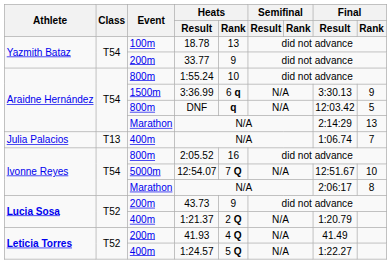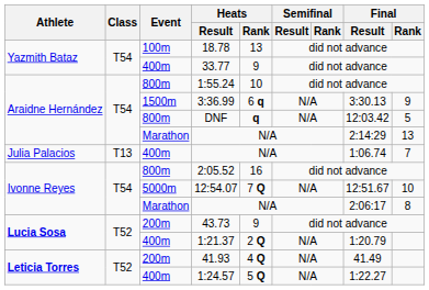33.77 | Event: 200m -> 400m
